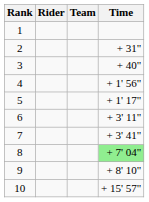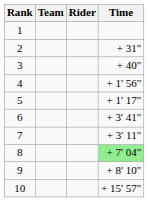columns swapped: Rider <-> Team
6 | Time: + 3' 11" -> + 3' 41"
7 | Time: + 3' 41" -> + 3' 11"
